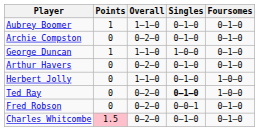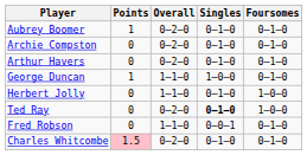Aubrey Boomer | Overall: 1–1–0 -> 0–2–0
rows swapped: George Duncan <-> Arthur Havers
Fred Robson | Overall: 0–2–0 -> 1–1–0
